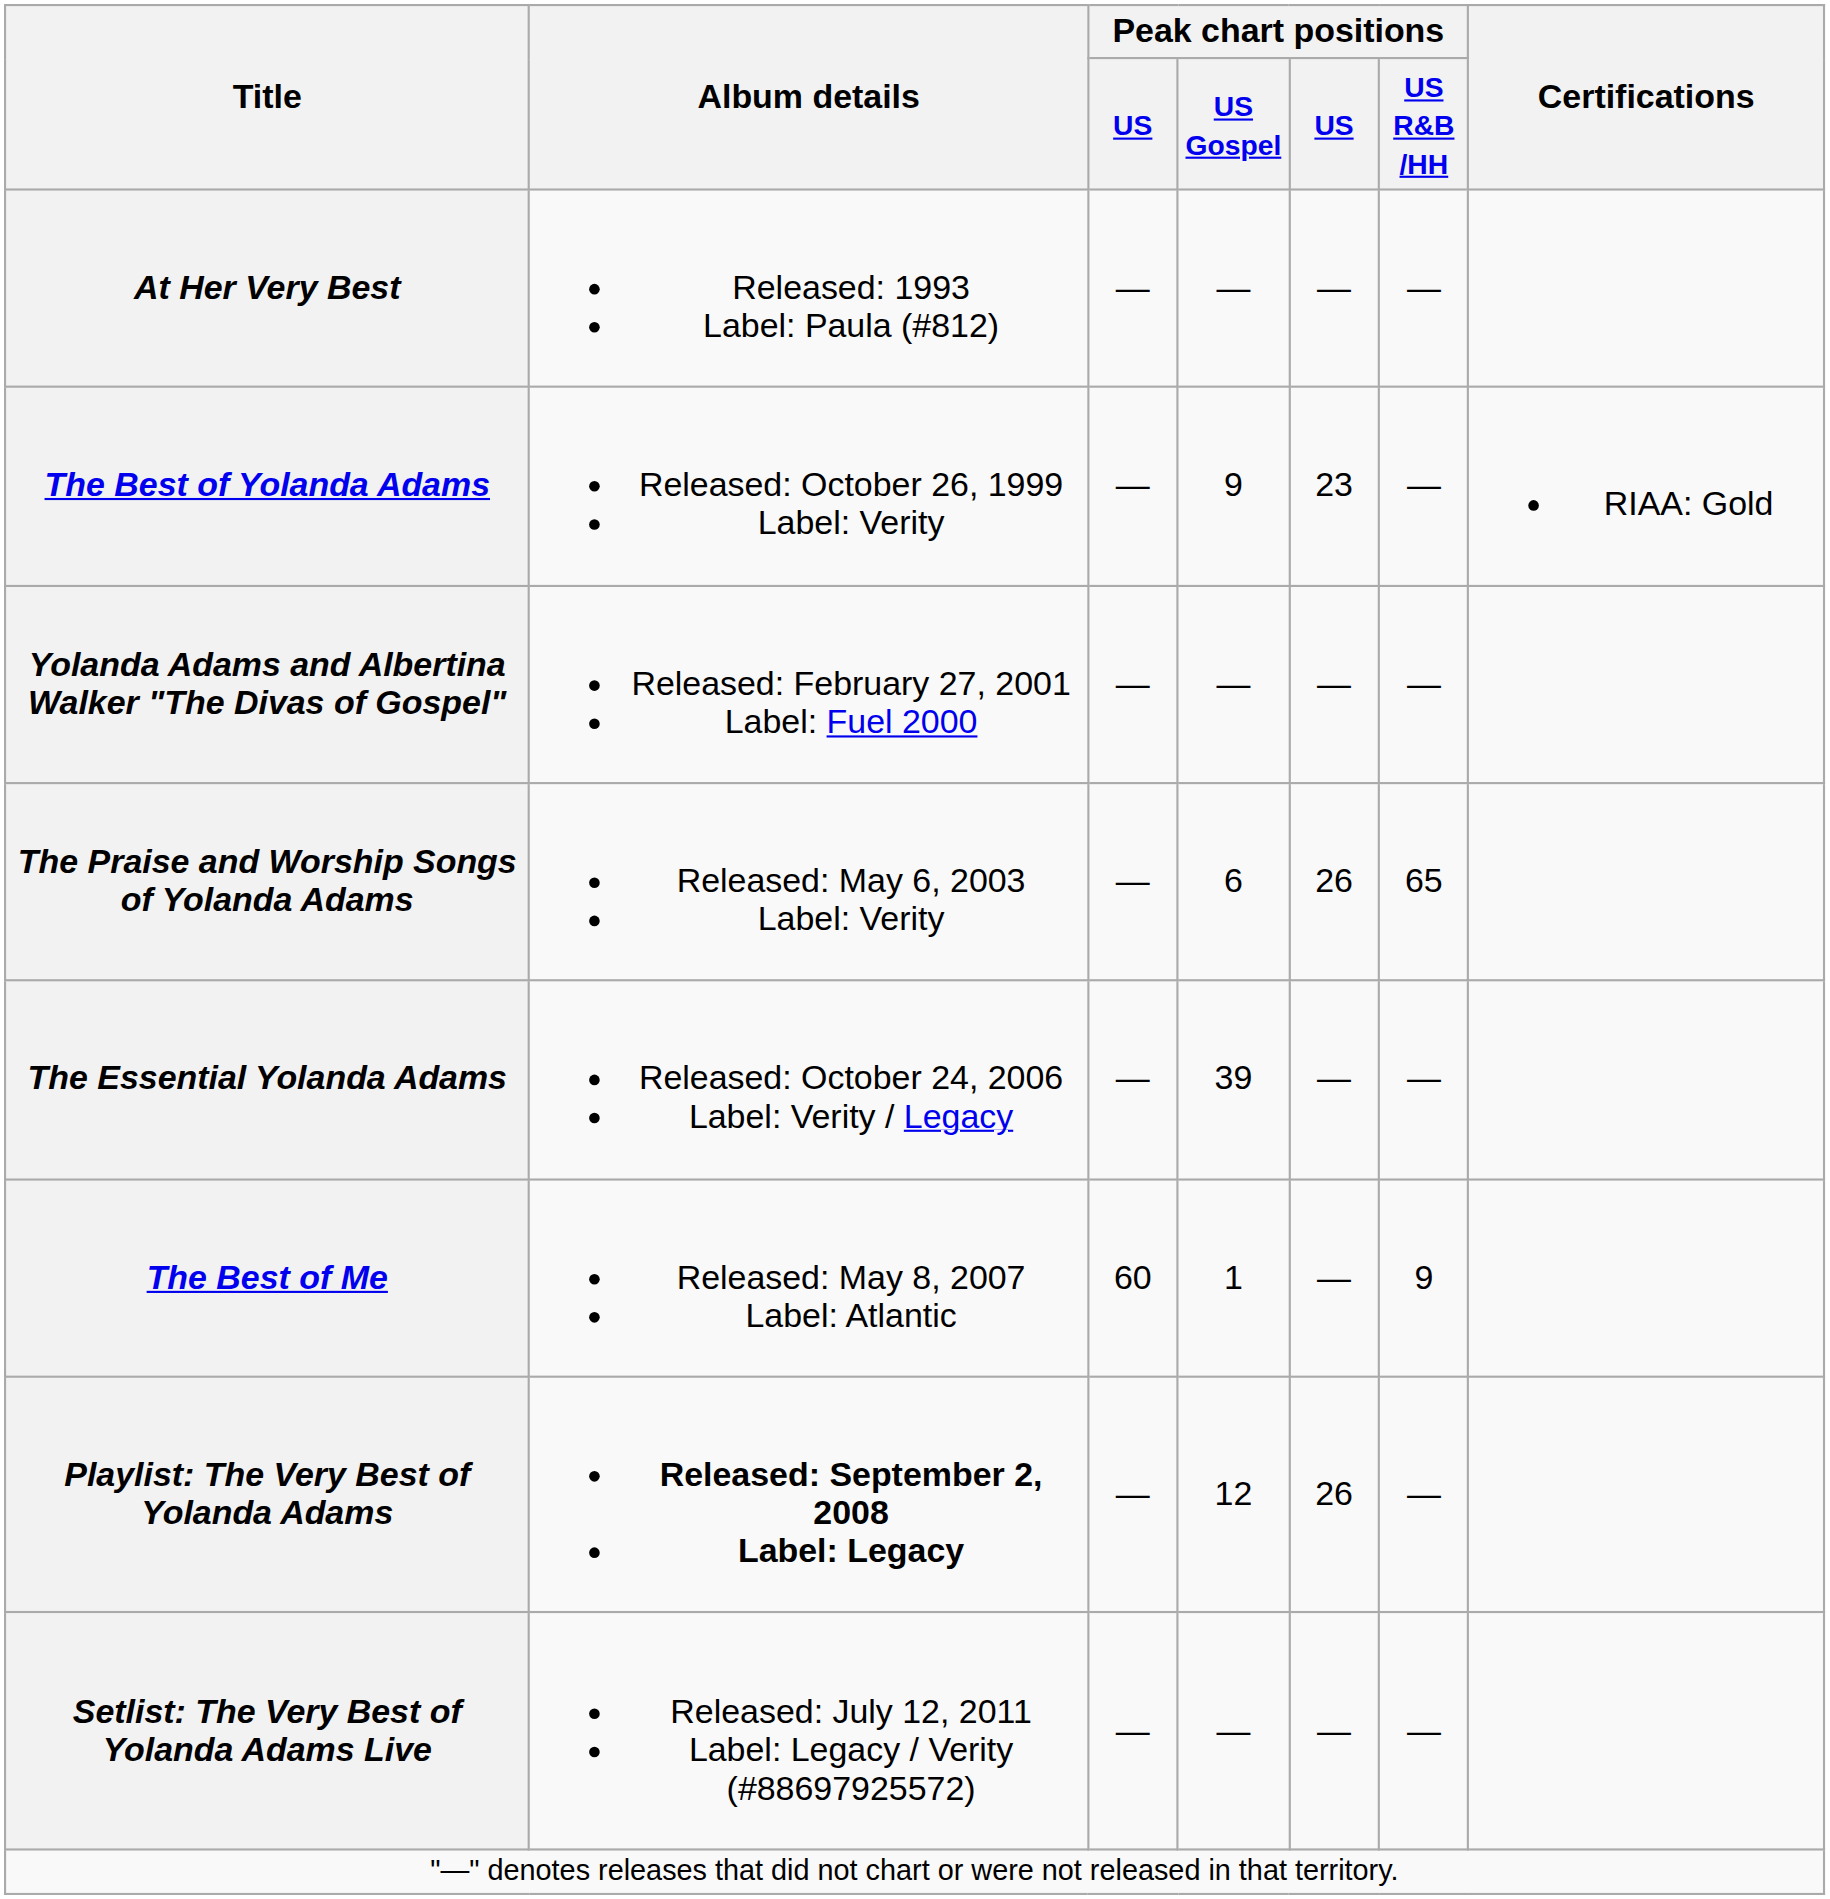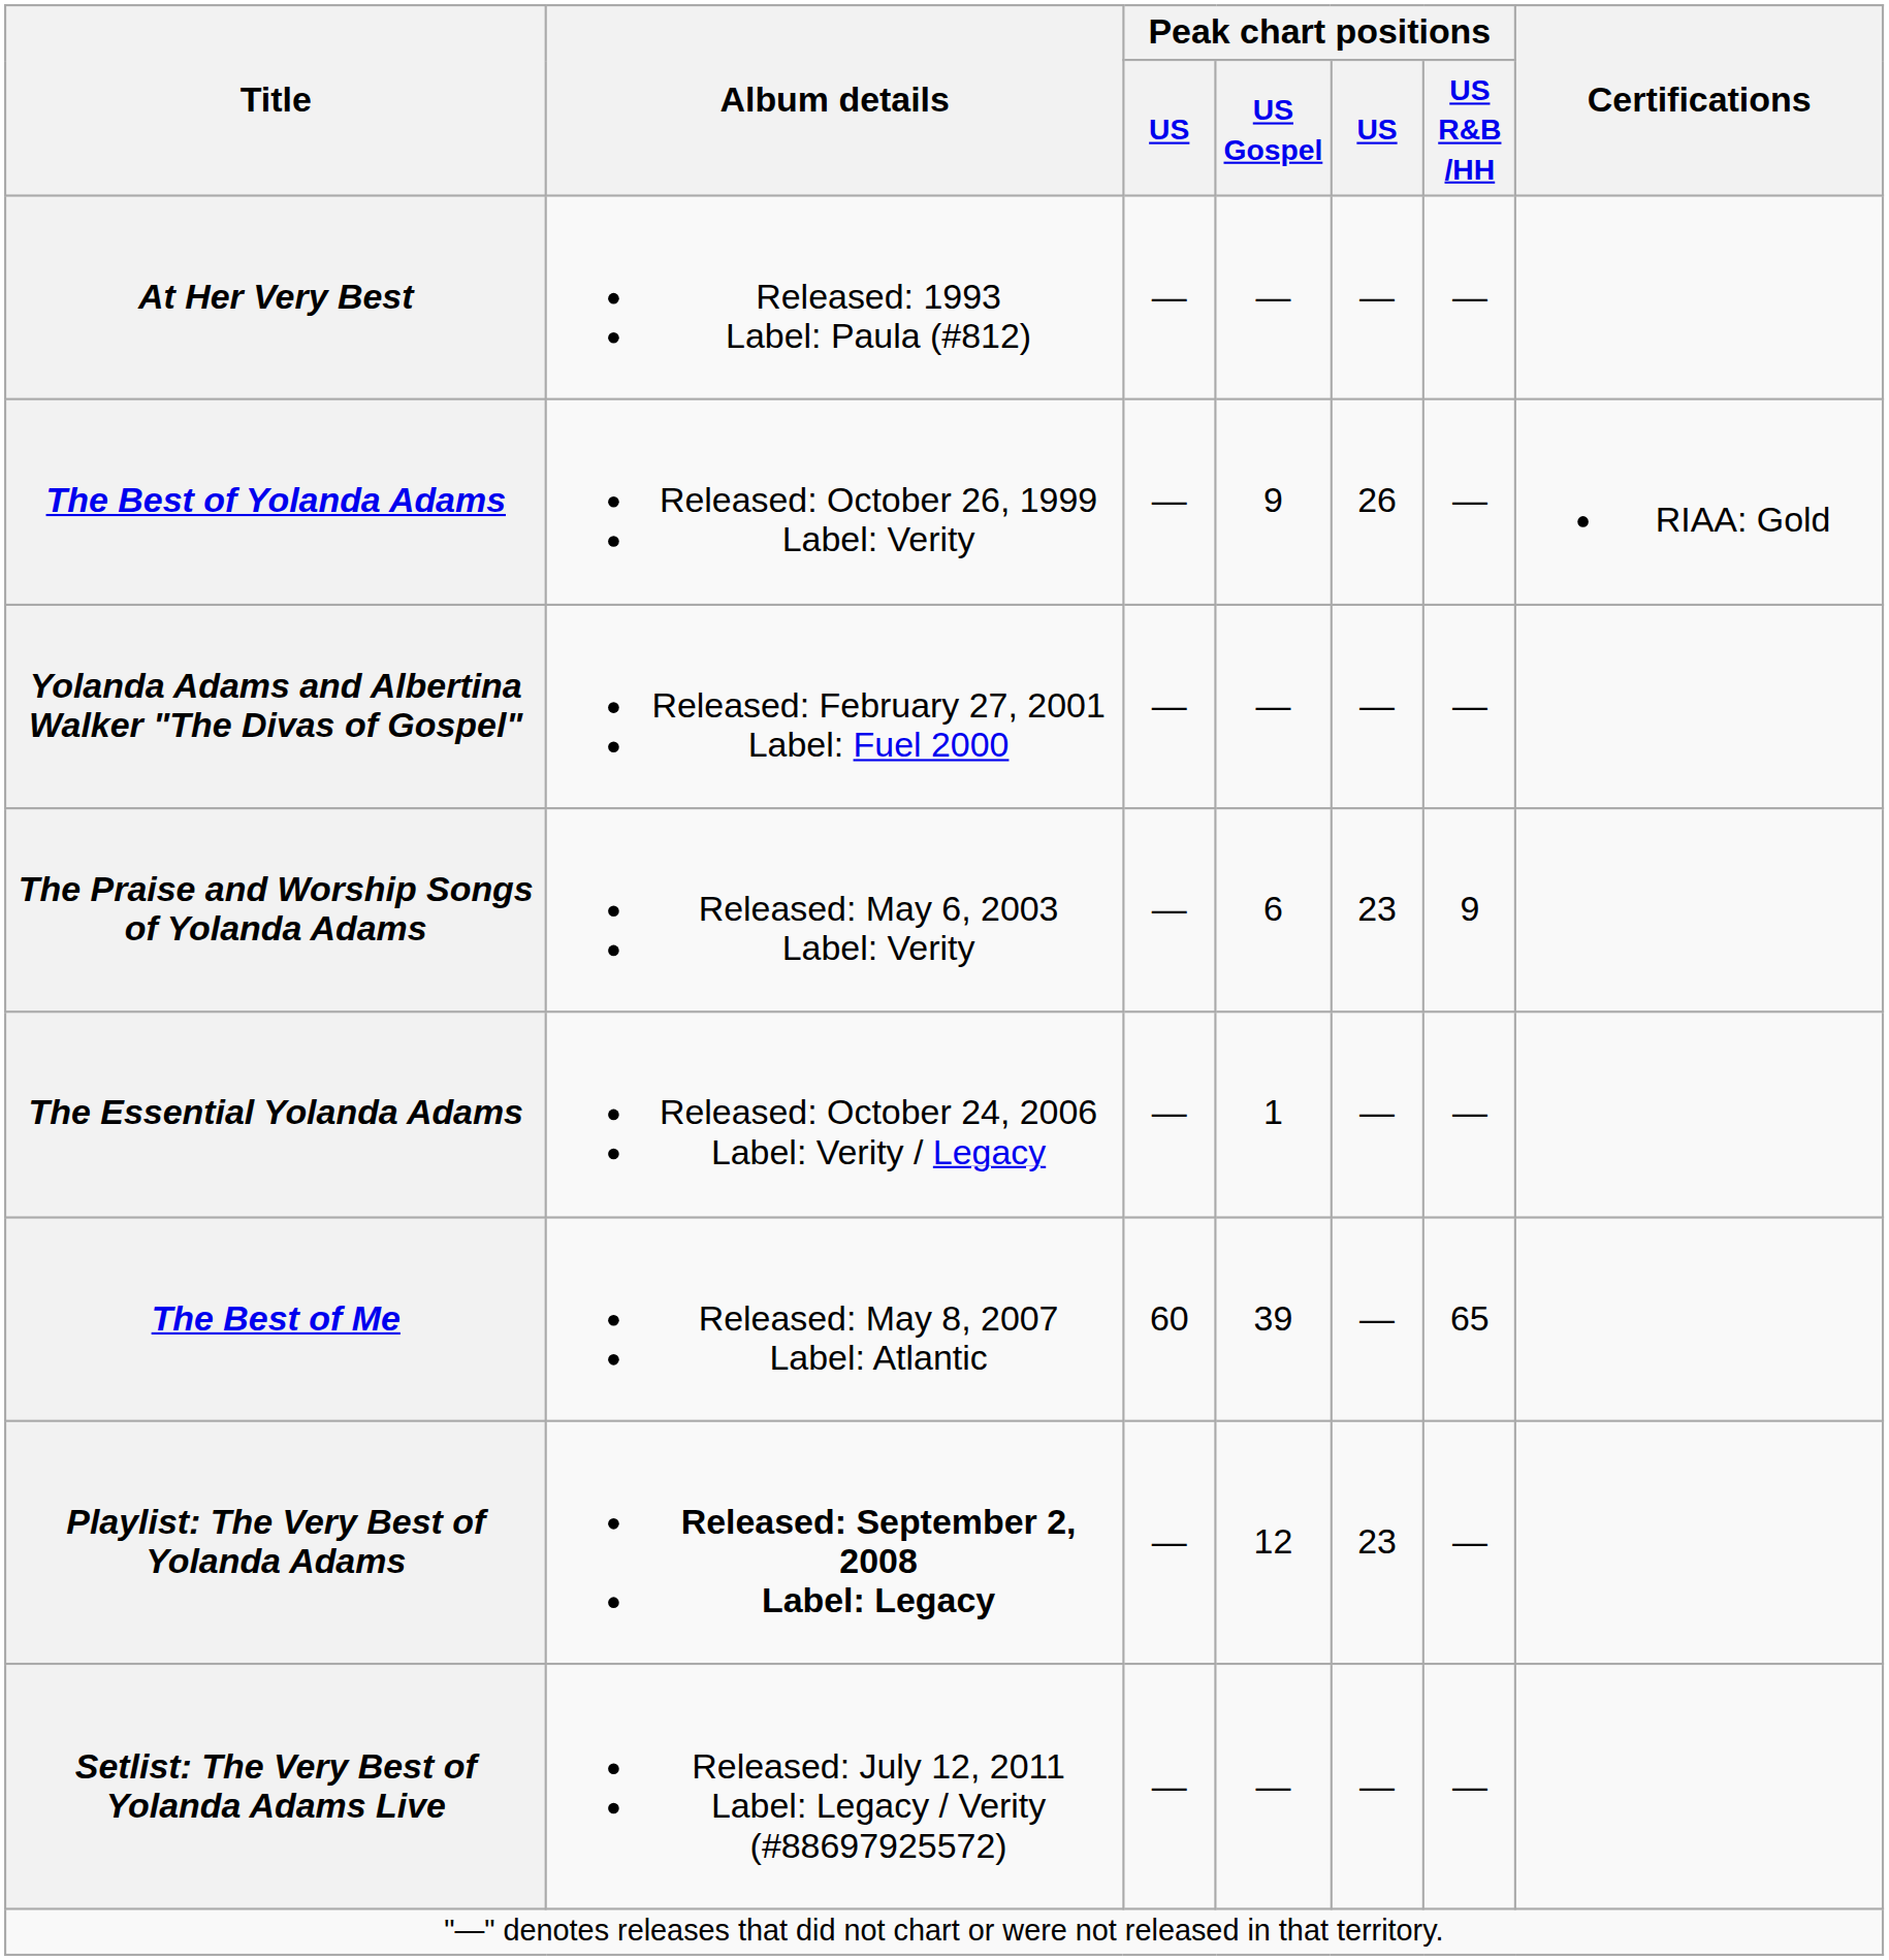The Best of Yolanda Adams | column 5: 23 -> 26
The Praise and Worship Songs of Yolanda Adams | column 5: 26 -> 23
The Praise and Worship Songs of Yolanda Adams | Peak chart positions / US R&B /HH: 65 -> 9
The Essential Yolanda Adams | Peak chart positions / US Gospel: 39 -> 1
The Best of Me | Peak chart positions / US Gospel: 1 -> 39
The Best of Me | Peak chart positions / US R&B /HH: 9 -> 65
Playlist: The Very Best of Yolanda Adams | column 5: 26 -> 23
